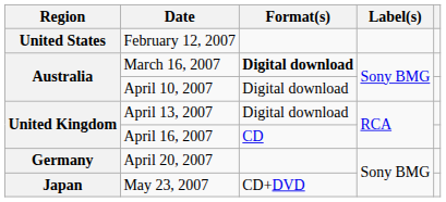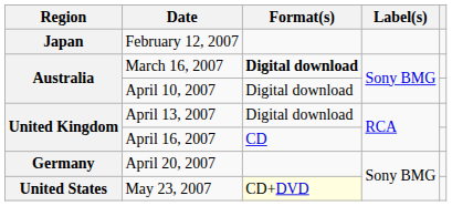February 12, 2007 | Region: United States -> Japan
May 23, 2007 | Region: Japan -> United States
May 23, 2007 | Format(s): no background -> lightyellow background
